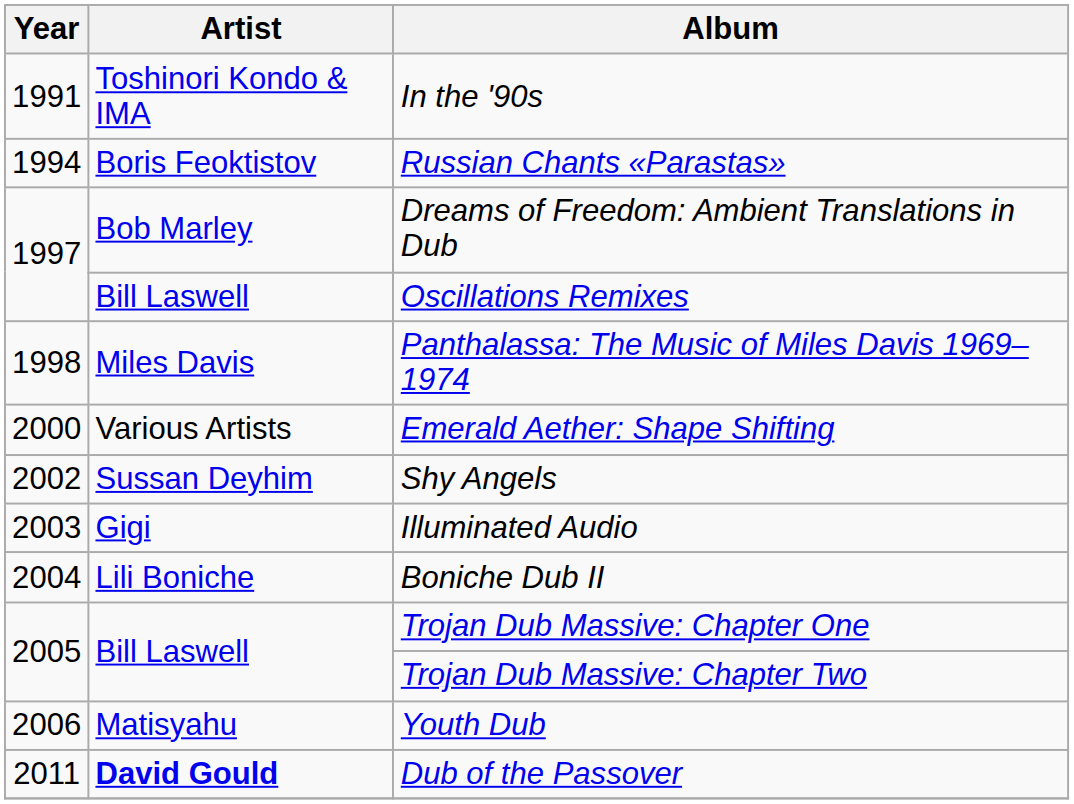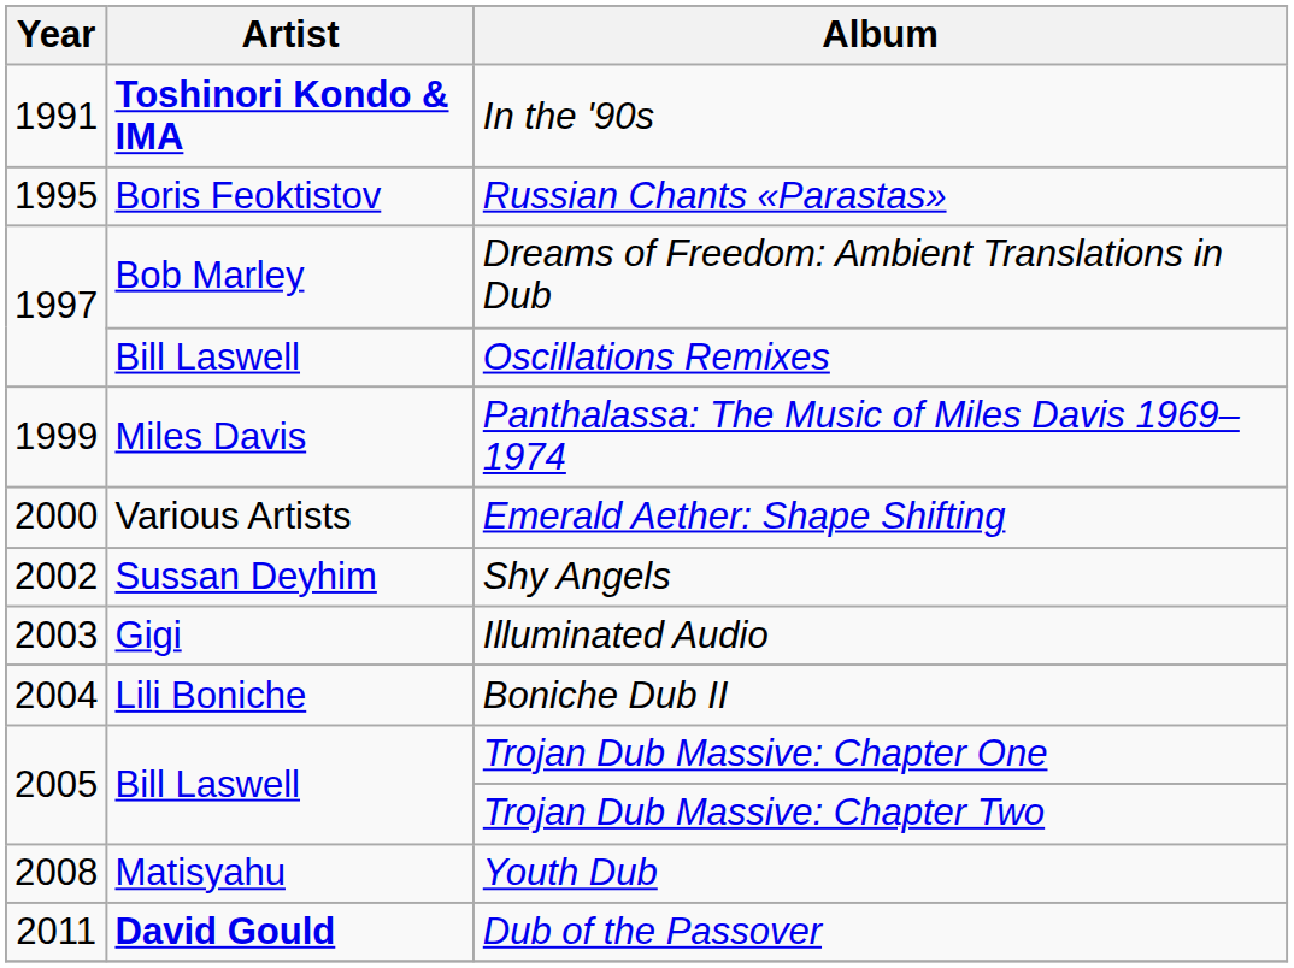In the '90s | Artist: normal -> bold
Russian Chants «Parastas» | Year: 1994 -> 1995
Panthalassa: The Music of Miles Davis 1969–1974 | Year: 1998 -> 1999
Youth Dub | Year: 2006 -> 2008
